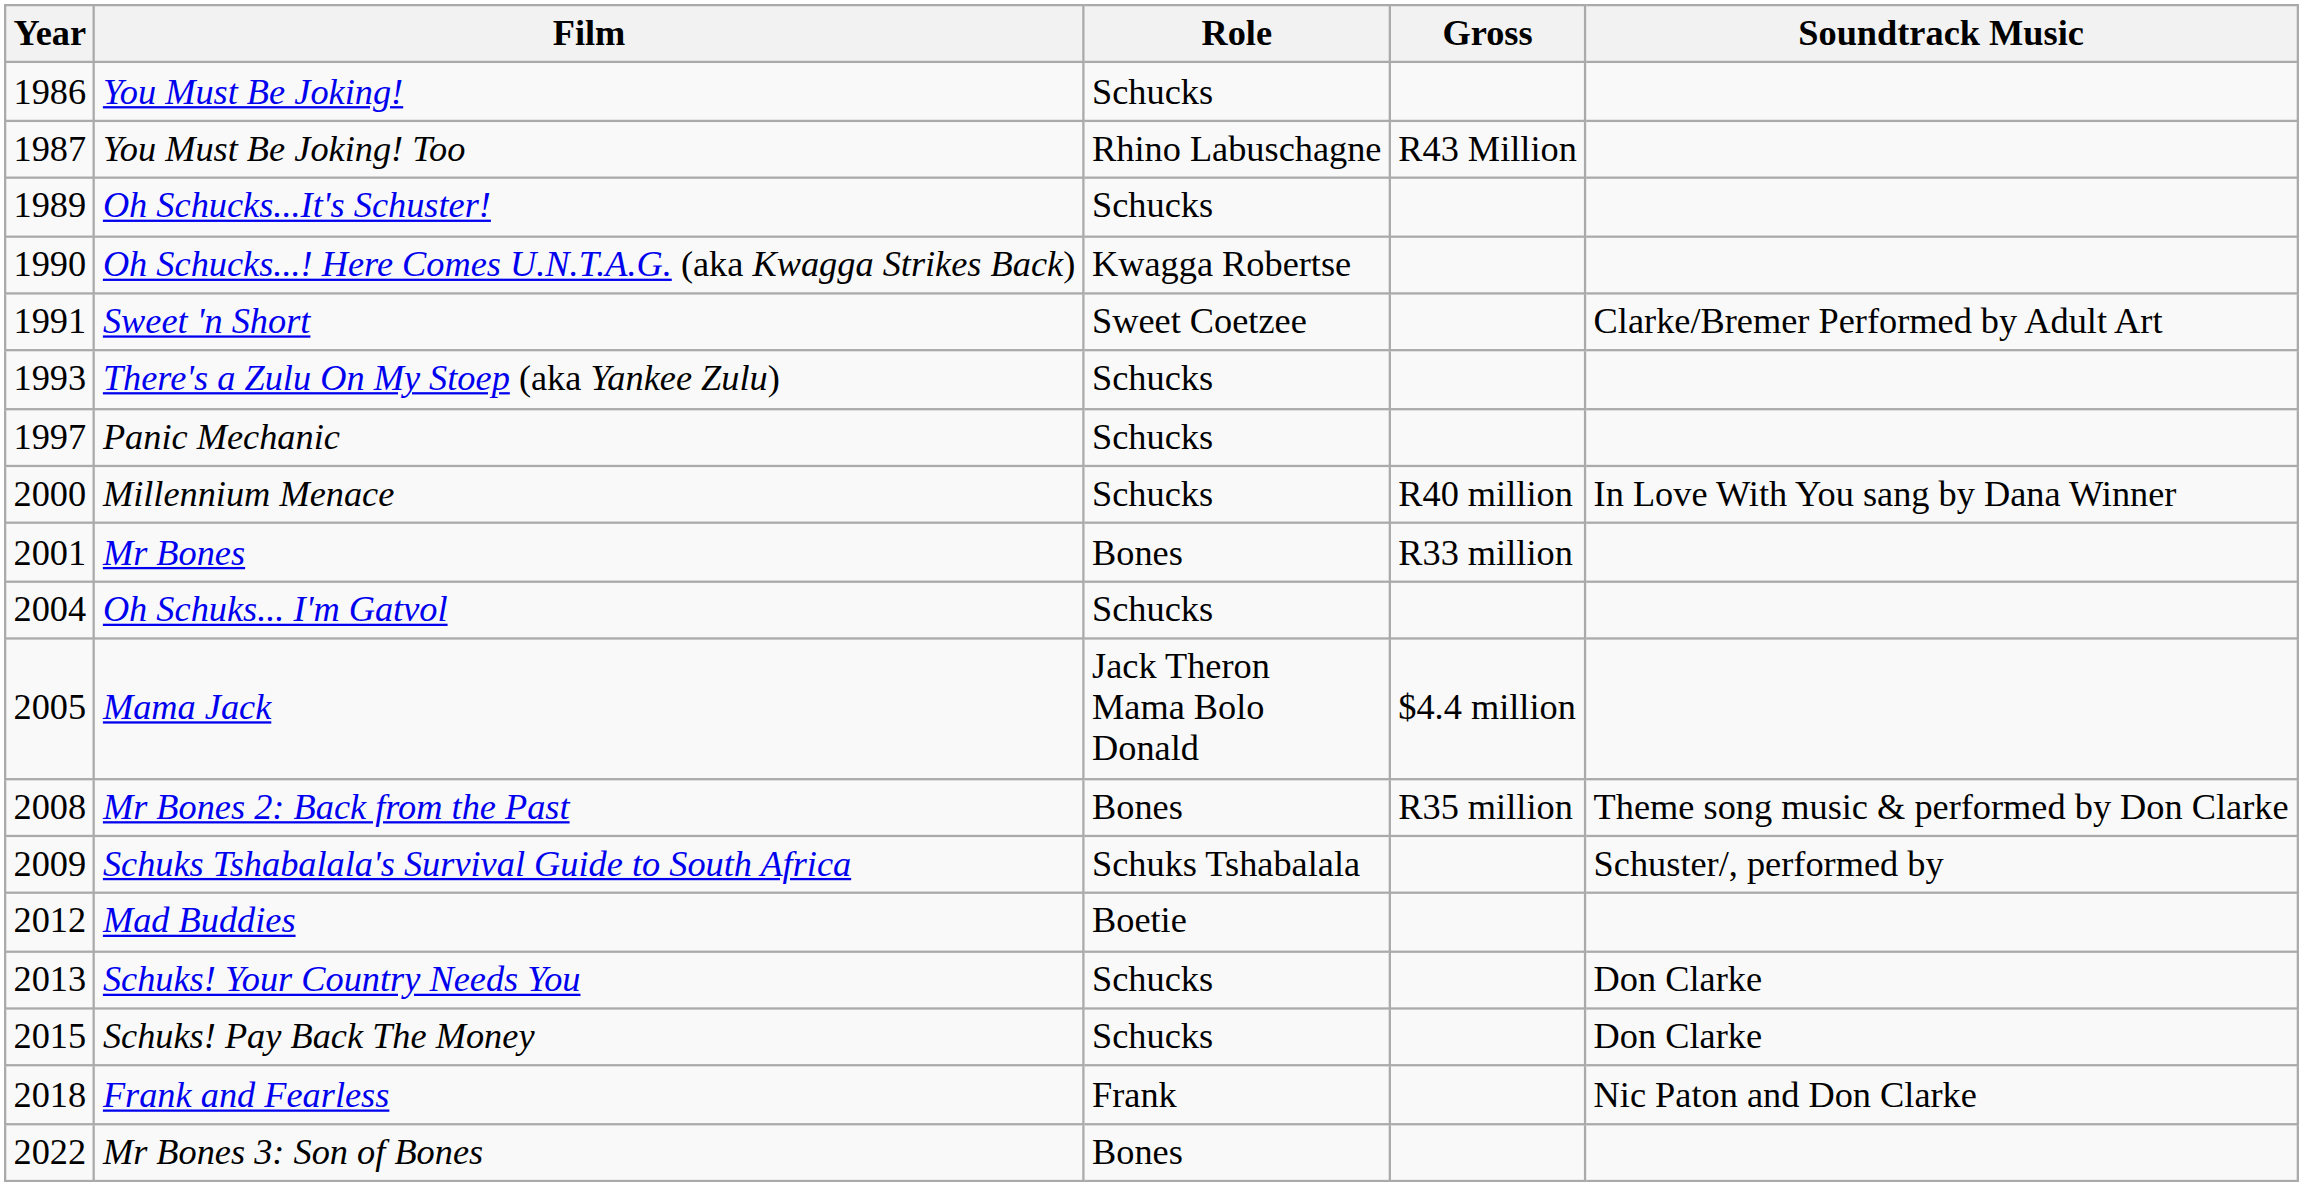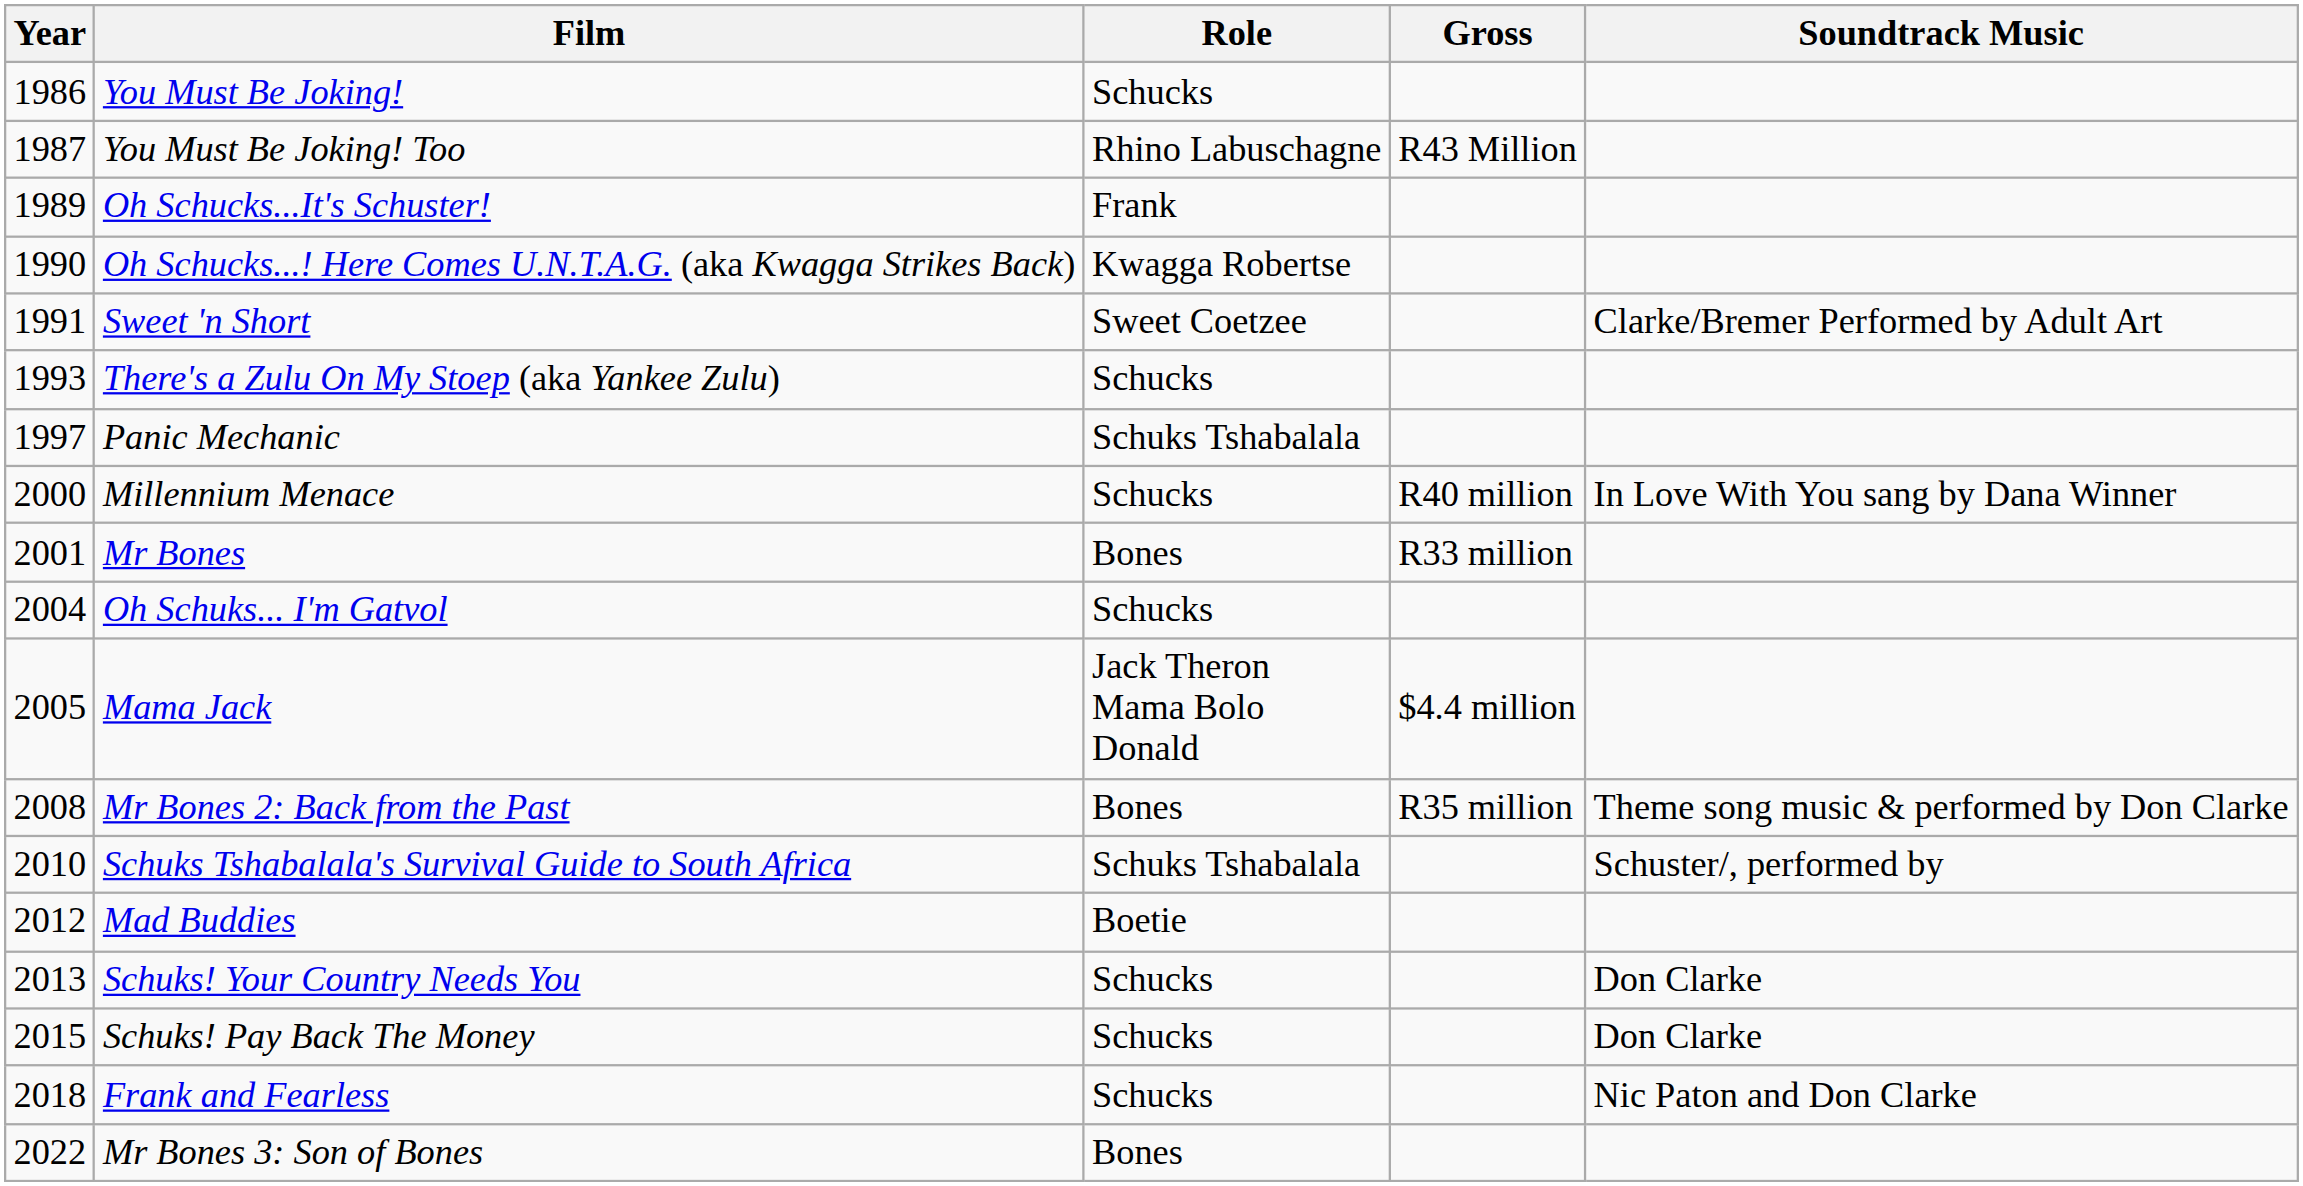Oh Schucks...It's Schuster! | Role: Schucks -> Frank
Panic Mechanic | Role: Schucks -> Schuks Tshabalala
Schuks Tshabalala's Survival Guide to South Africa | Year: 2009 -> 2010
Frank and Fearless | Role: Frank -> Schucks
